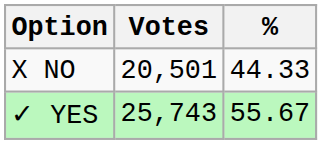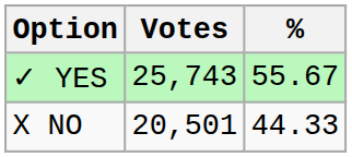rows swapped: ✓ YES <-> X NO
